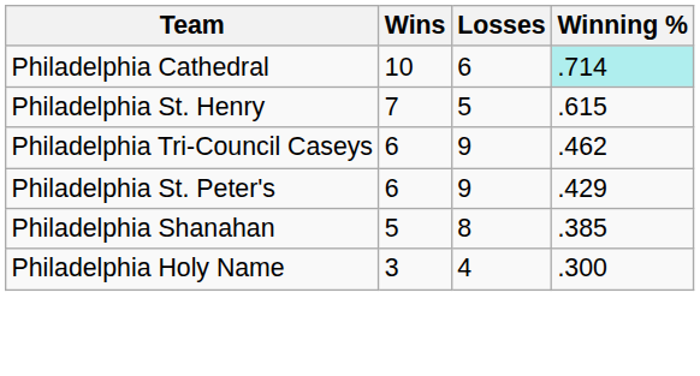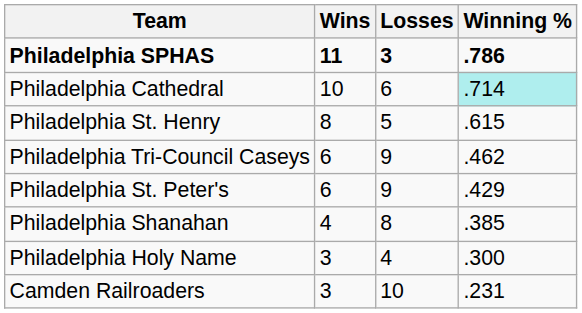+ row: Philadelphia SPHAS | 11 | 3 | .786
Philadelphia St. Henry | Wins: 7 -> 8
Philadelphia Shanahan | Wins: 5 -> 4
+ row: Camden Railroaders | 3 | 10 | .231
